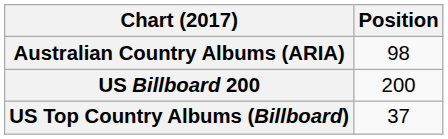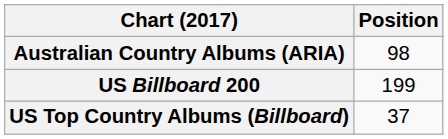US Billboard 200 | Position: 200 -> 199
